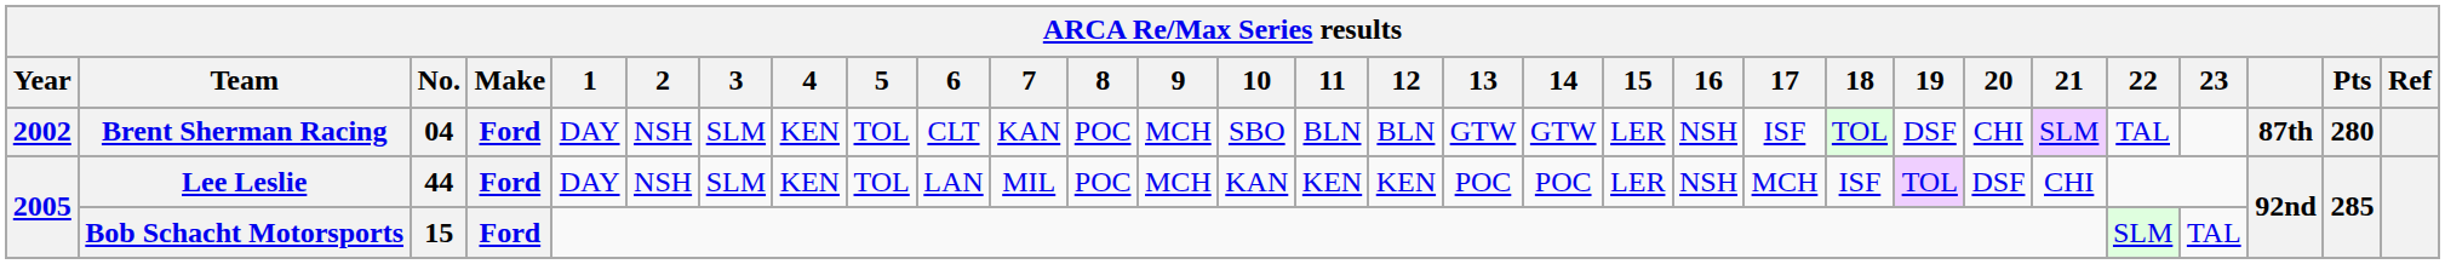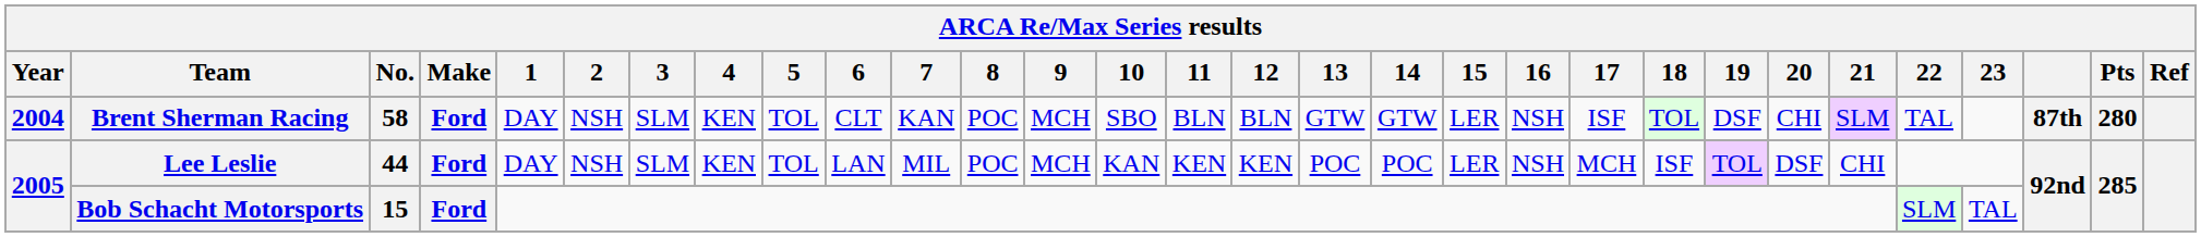Brent Sherman Racing | Year: 2002 -> 2004
Brent Sherman Racing | No.: 04 -> 58
